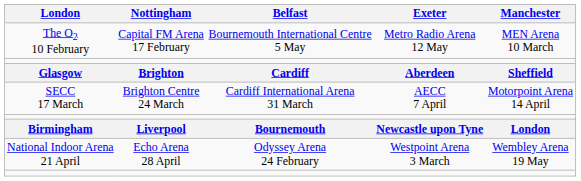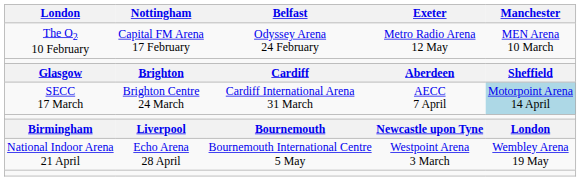The O2 10 February | Belfast: Bournemouth International Centre 5 May -> Odyssey Arena 24 February
SECC 17 March | Manchester: no background -> lightblue background
National Indoor Arena 21 April | Belfast: Odyssey Arena 24 February -> Bournemouth International Centre 5 May
